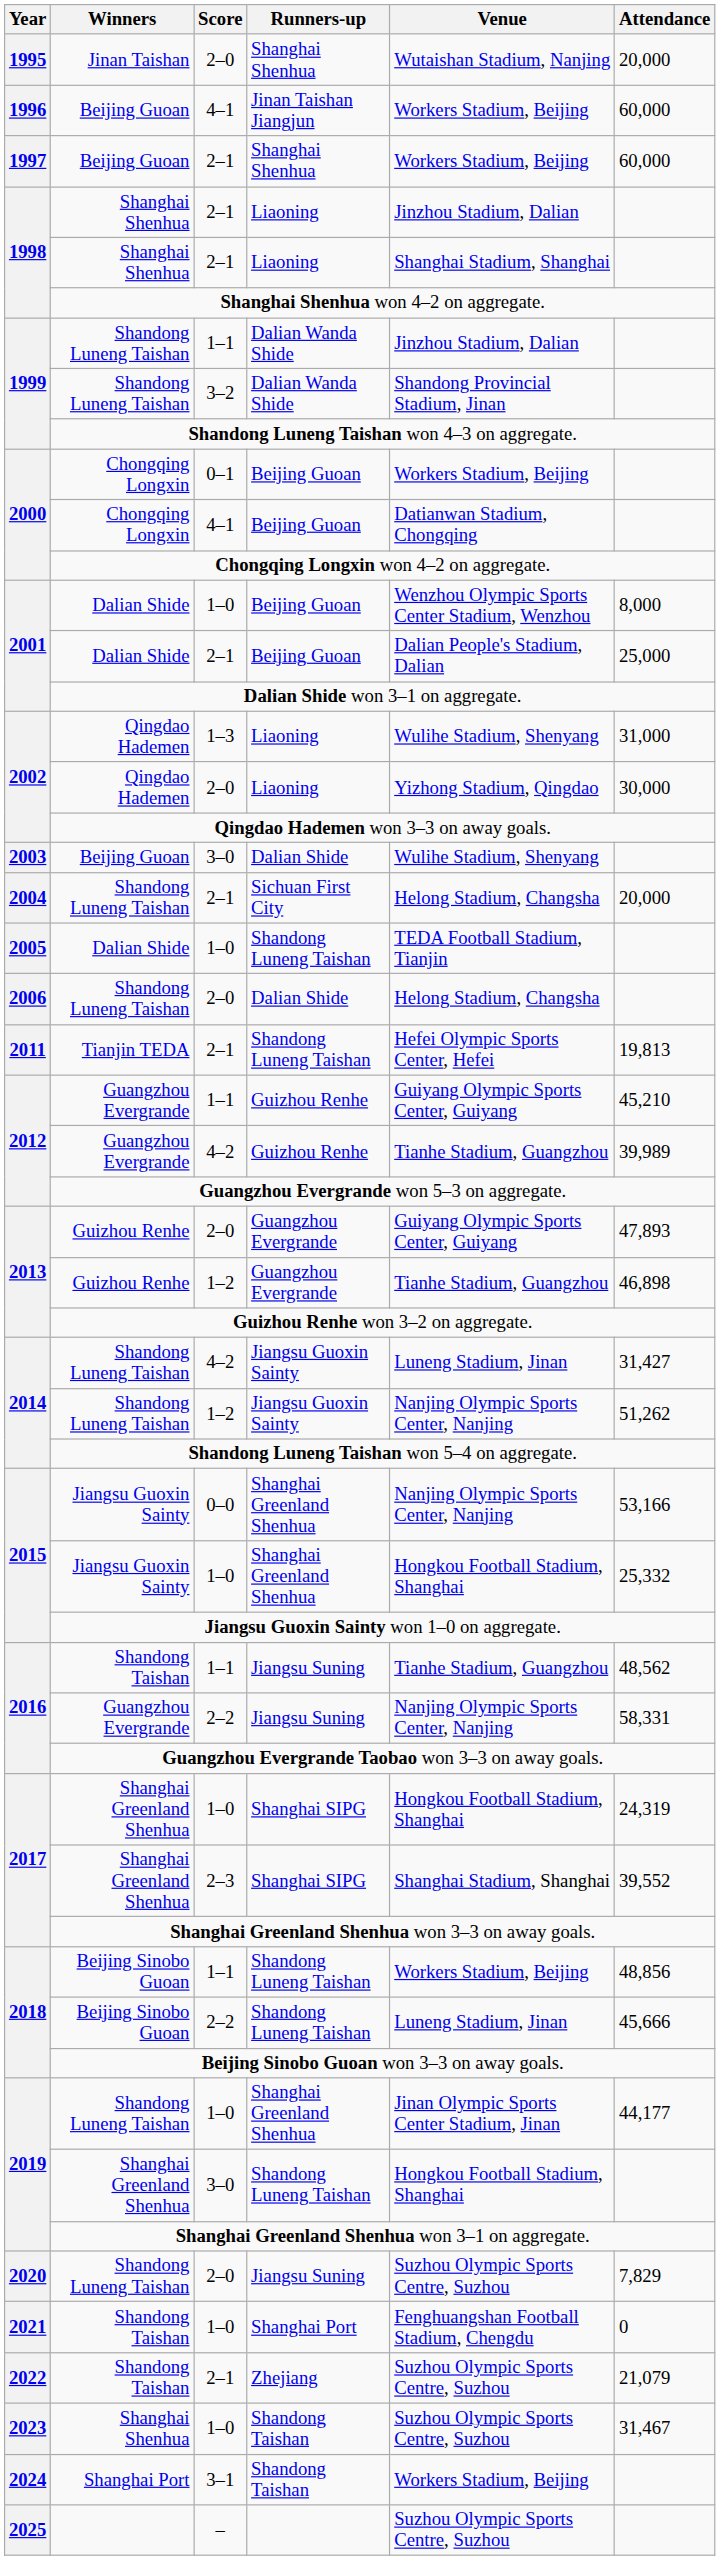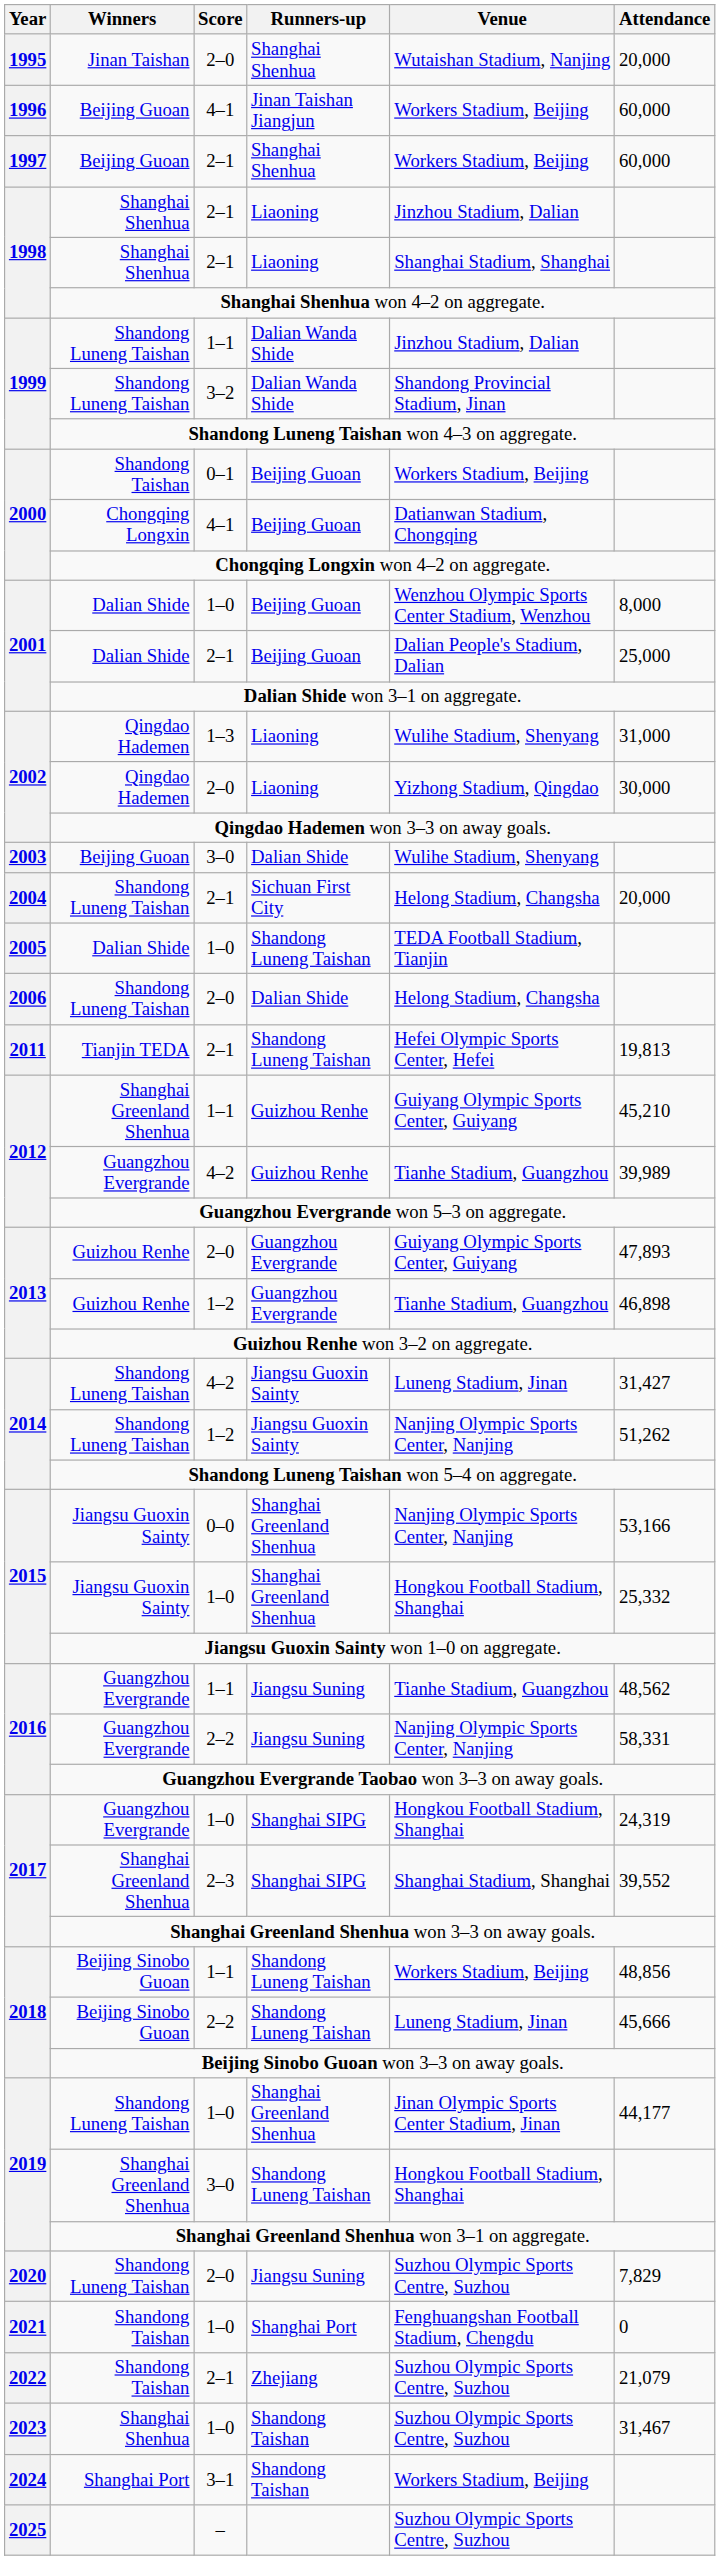0–1 / Beijing Guoan | Winners: Chongqing Longxin -> Shandong Taishan
1–1 / Guizhou Renhe | Winners: Guangzhou Evergrande -> Shanghai Greenland Shenhua
1–1 / Jiangsu Suning | Winners: Shandong Taishan -> Guangzhou Evergrande
1–0 / Shanghai SIPG | Winners: Shanghai Greenland Shenhua -> Guangzhou Evergrande
